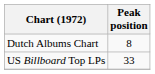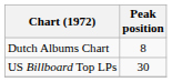US Billboard Top LPs | Peak position: 33 -> 30
